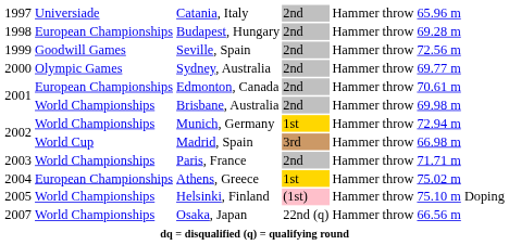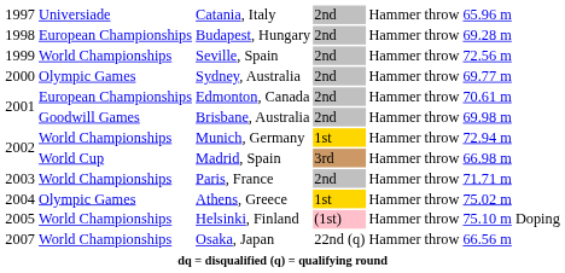Seville, Spain | column 2: Goodwill Games -> World Championships
Brisbane, Australia | column 2: World Championships -> Goodwill Games
Athens, Greece | column 2: European Championships -> Olympic Games
